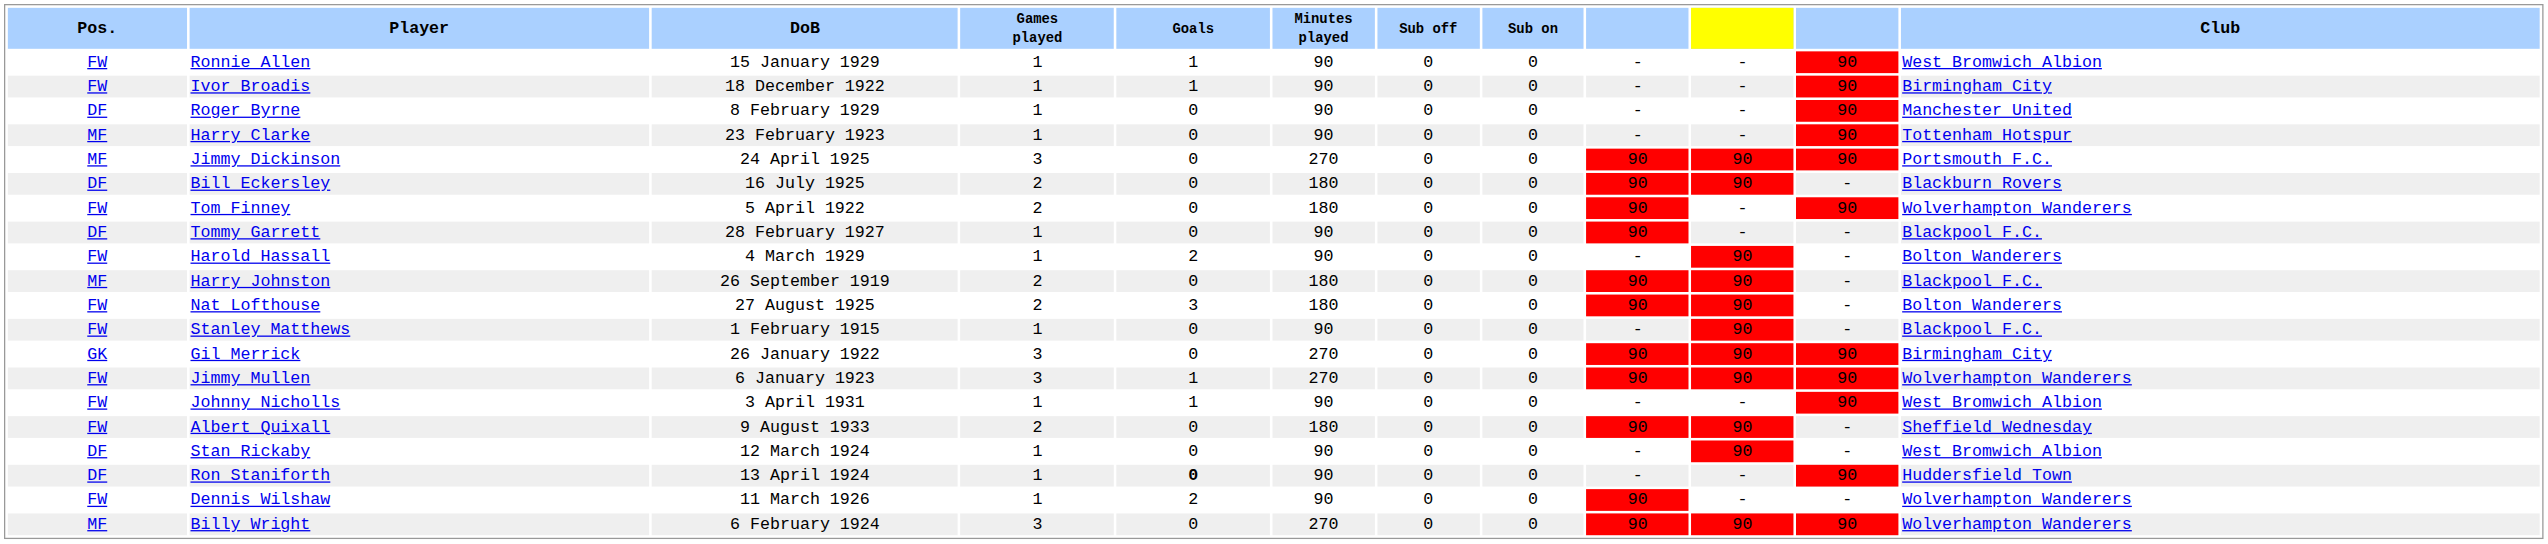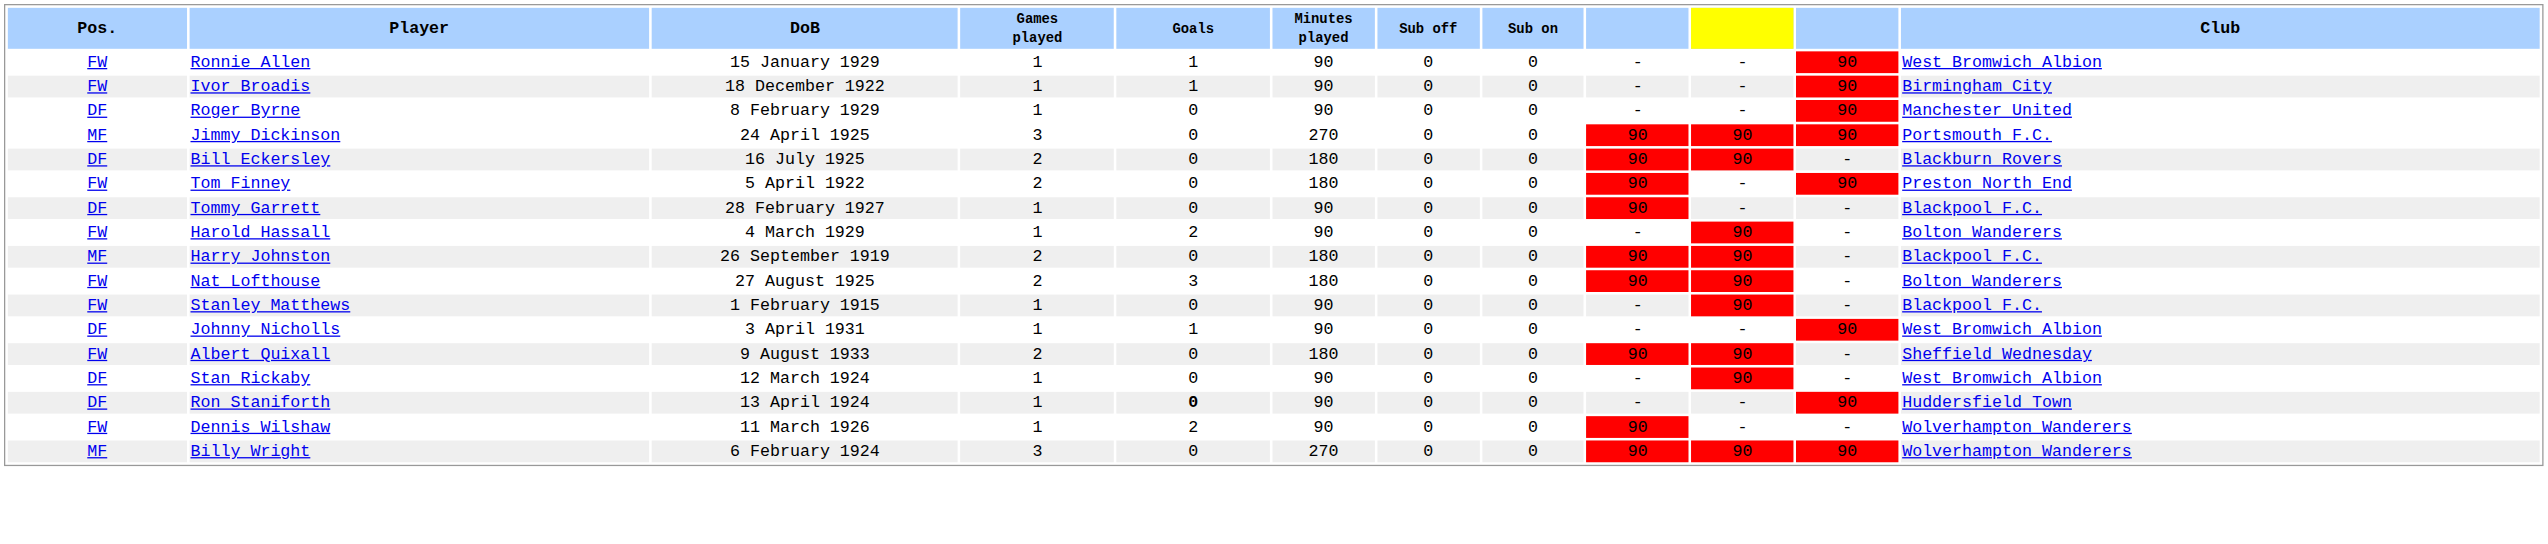- row: MF | Harry Clarke | 23 February 1923 | 1 | 0 | 90 | 0 | 0 | - | - | 90 | Tottenham Hotspur
Tom Finney | Club: Wolverhampton Wanderers -> Preston North End
- row: GK | Gil Merrick | 26 January 1922 | 3 | 0 | 270 | 0 | 0 | 90 | 90 | 90 | Birmingham City
- row: FW | Jimmy Mullen | 6 January 1923 | 3 | 1 | 270 | 0 | 0 | 90 | 90 | 90 | Wolverhampton Wanderers
Johnny Nicholls | Pos.: FW -> DF
